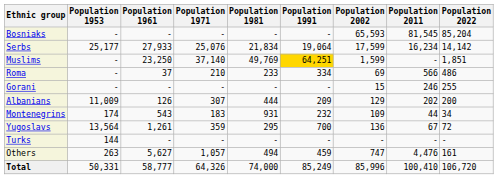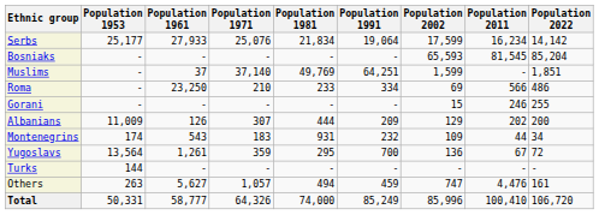rows swapped: Bosniaks <-> Serbs
Muslims | Population 1961: 23,250 -> 37
Muslims | Population 1991: gold background -> no background
Roma | Population 1961: 37 -> 23,250
